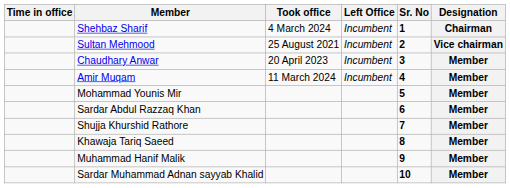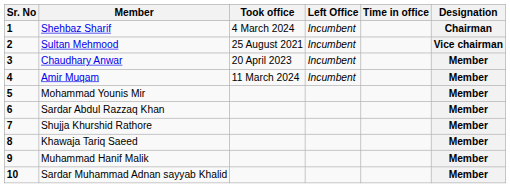columns swapped: Sr. No <-> Time in office
